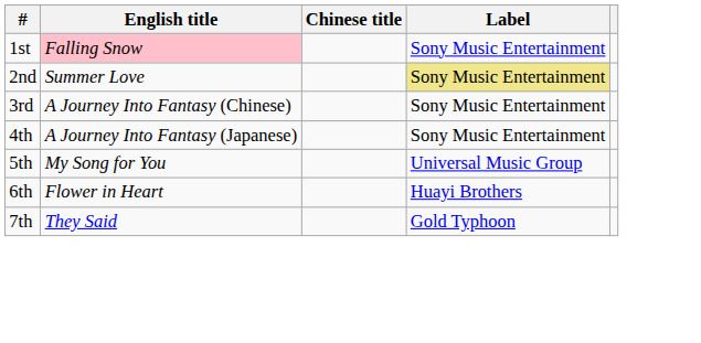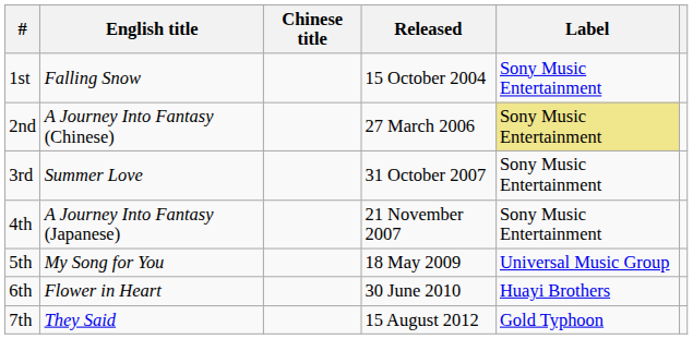+ column: Released | 15 October 2004 | 27 March 2006 | 31 October 2007 | 21 November 2007 | 18 May 2009 | 30 June 2010 | 15 August 2012
1st | English title: pink background -> no background
2nd | English title: Summer Love -> A Journey Into Fantasy (Chinese)
3rd | English title: A Journey Into Fantasy (Chinese) -> Summer Love
